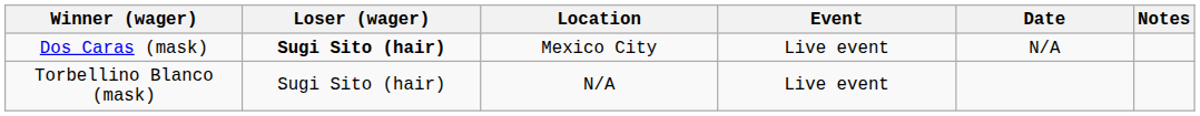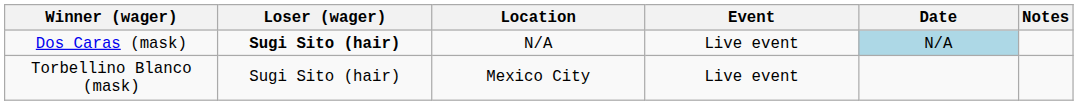Dos Caras (mask) | Location: Mexico City -> N/A
Dos Caras (mask) | Date: no background -> lightblue background
Torbellino Blanco (mask) | Location: N/A -> Mexico City
